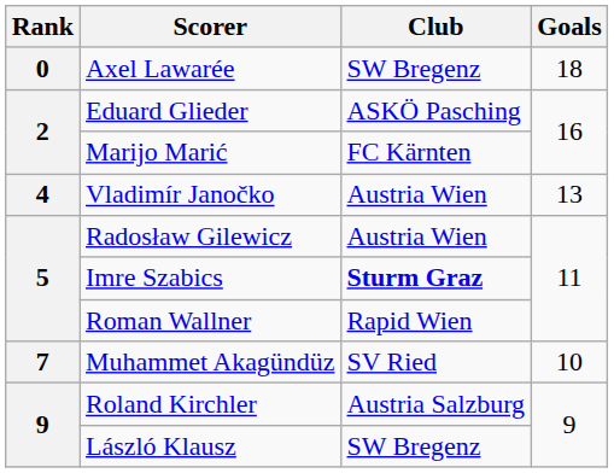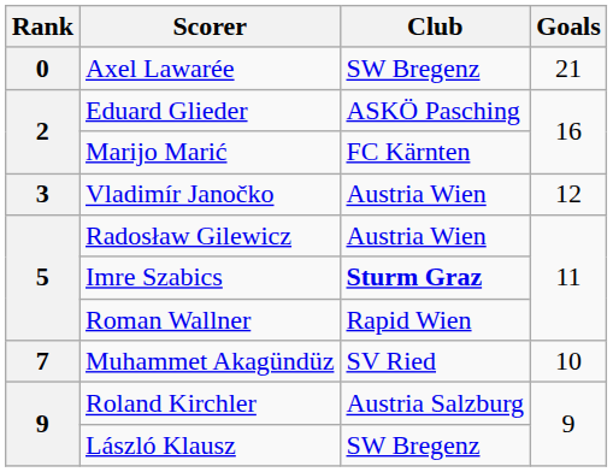Axel Lawarée | Goals: 18 -> 21
Vladimír Janočko | Rank: 4 -> 3
Vladimír Janočko | Goals: 13 -> 12
